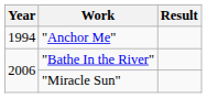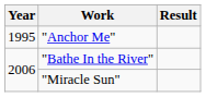"Anchor Me" | Year: 1994 -> 1995
